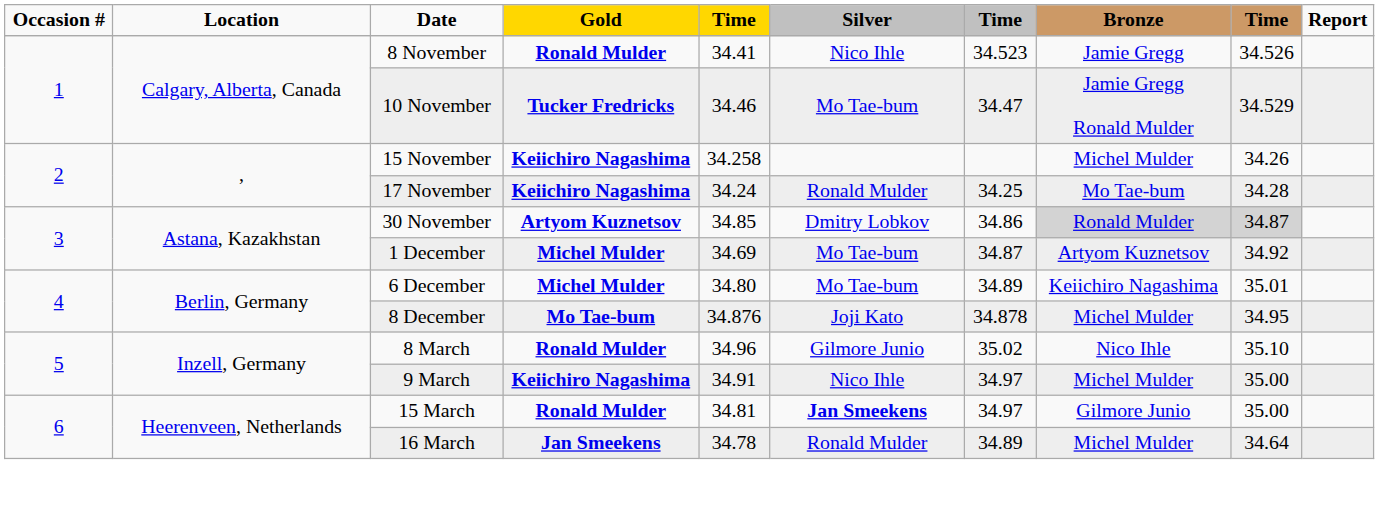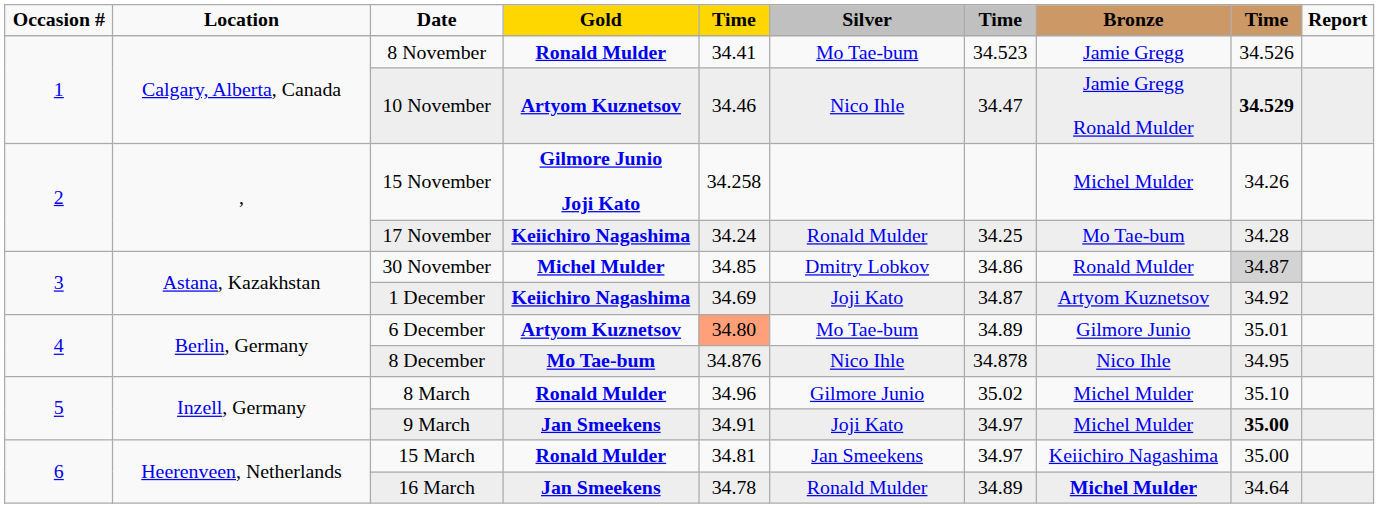8 November | Silver: Nico Ihle -> Mo Tae-bum
10 November | Gold: Tucker Fredricks -> Artyom Kuznetsov
10 November | Silver: Mo Tae-bum -> Nico Ihle
10 November | column 9: normal -> bold
15 November | Gold: Keiichiro Nagashima -> Gilmore Junio Joji Kato
30 November | Gold: Artyom Kuznetsov -> Michel Mulder
30 November | Bronze: lightgrey background -> no background
1 December | Gold: Michel Mulder -> Keiichiro Nagashima
1 December | Silver: Mo Tae-bum -> Joji Kato
6 December | Gold: Michel Mulder -> Artyom Kuznetsov
6 December | column 5: no background -> lightsalmon background
6 December | Bronze: Keiichiro Nagashima -> Gilmore Junio
8 December | Silver: Joji Kato -> Nico Ihle
8 December | Bronze: Michel Mulder -> Nico Ihle
8 March | Bronze: Nico Ihle -> Michel Mulder
9 March | Gold: Keiichiro Nagashima -> Jan Smeekens
9 March | Silver: Nico Ihle -> Joji Kato
9 March | column 9: normal -> bold
15 March | Silver: bold -> normal
15 March | Bronze: Gilmore Junio -> Keiichiro Nagashima
16 March | Bronze: normal -> bold
